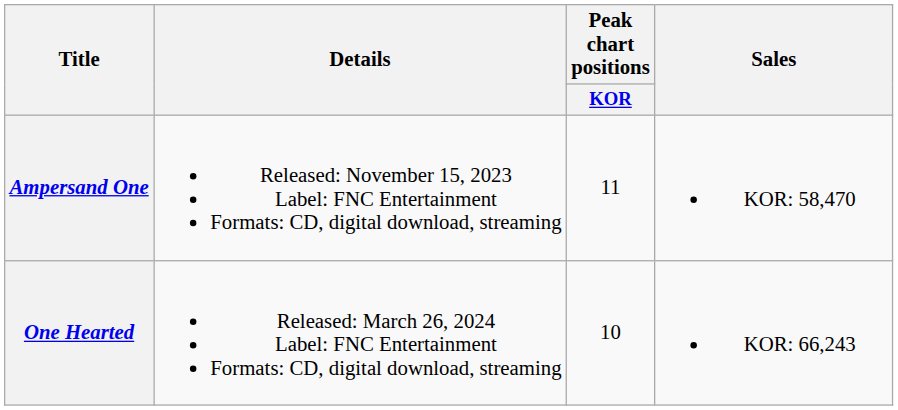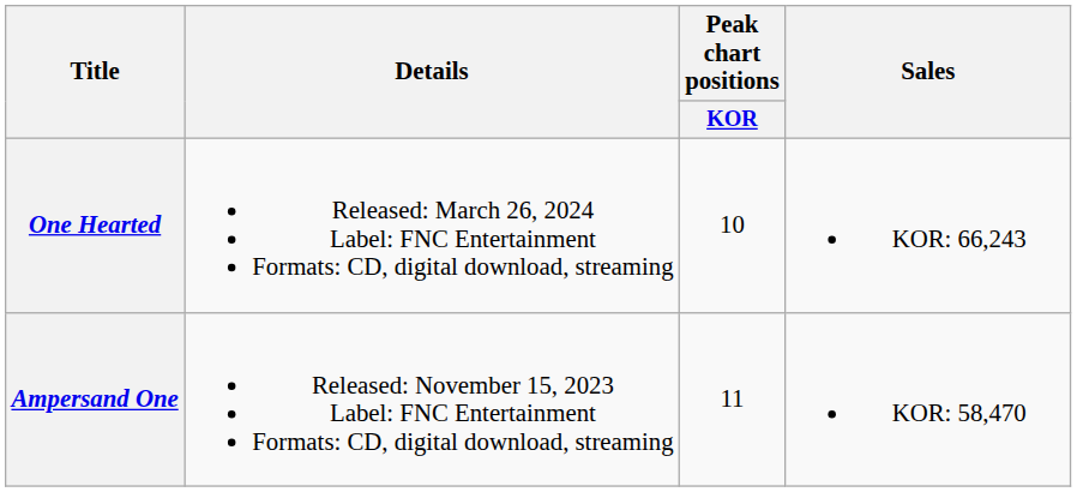rows swapped: Ampersand One <-> One Hearted
